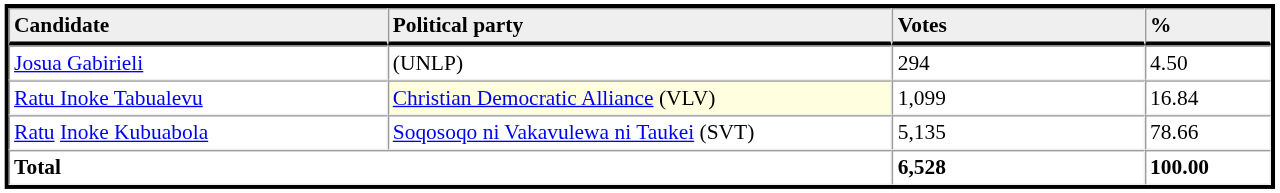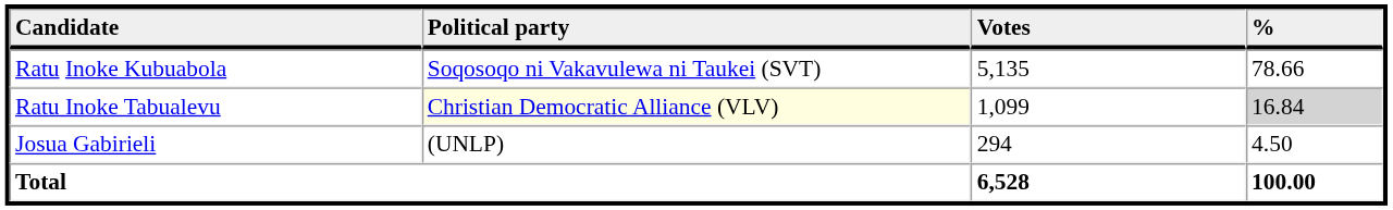rows swapped: Ratu Inoke Kubuabola <-> Josua Gabirieli
Ratu Inoke Tabualevu | %: no background -> lightgrey background
